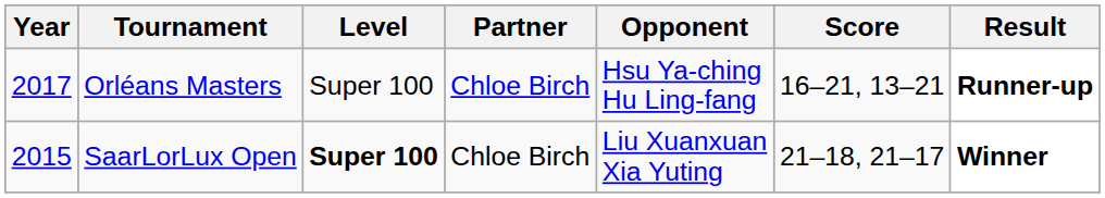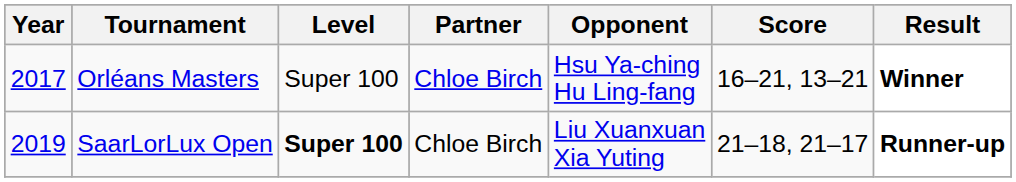Orléans Masters | Result: Runner-up -> Winner
SaarLorLux Open | Year: 2015 -> 2019
SaarLorLux Open | Result: Winner -> Runner-up
